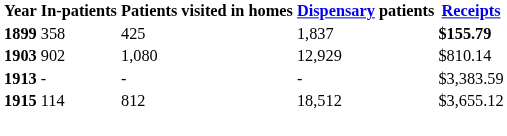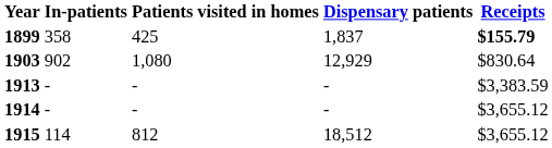1903 | Receipts: $810.14 -> $830.64
+ row: 1914 | - | - | - | $3,655.12
